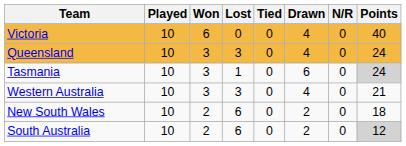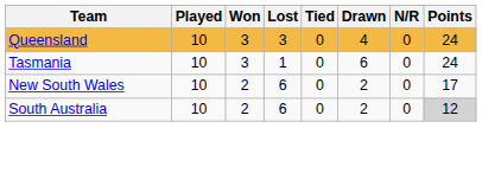- row: Victoria | 10 | 6 | 0 | 0 | 4 | 0 | 40
Tasmania | Points: lightgrey background -> no background
- row: Western Australia | 10 | 3 | 3 | 0 | 4 | 0 | 21
New South Wales | Points: 18 -> 17
